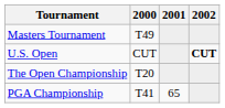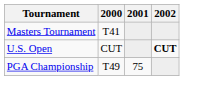Masters Tournament | 2000: T49 -> T41
- row: The Open Championship | T20
PGA Championship | 2000: T41 -> T49
PGA Championship | 2001: 65 -> 75
